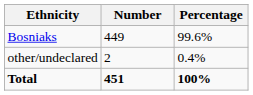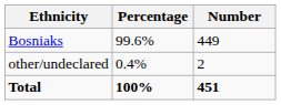columns swapped: Number <-> Percentage
